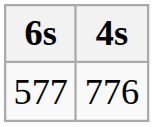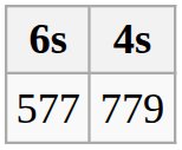577 | 4s: 776 -> 779
